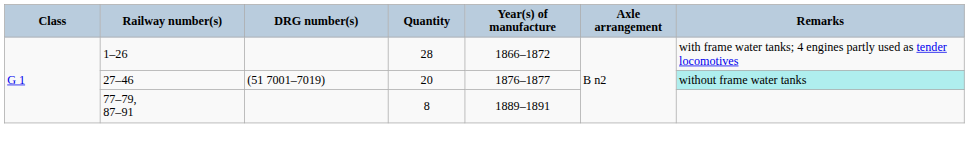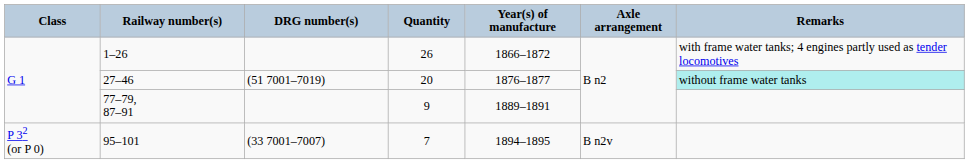1–26 | Quantity: 28 -> 26
77–79, 87–91 | Quantity: 8 -> 9
+ row: P 32 (or P 0) | 95–101 | (33 7001–7007) | 7 | 1894–1895 | B n2v
